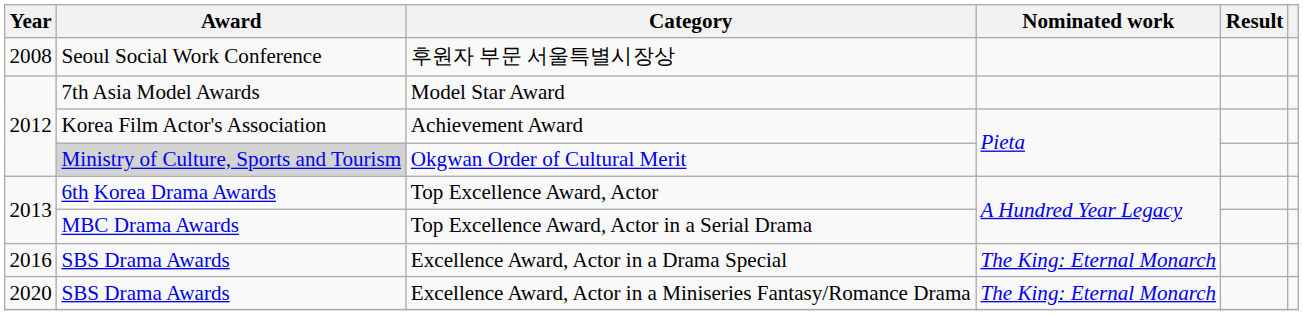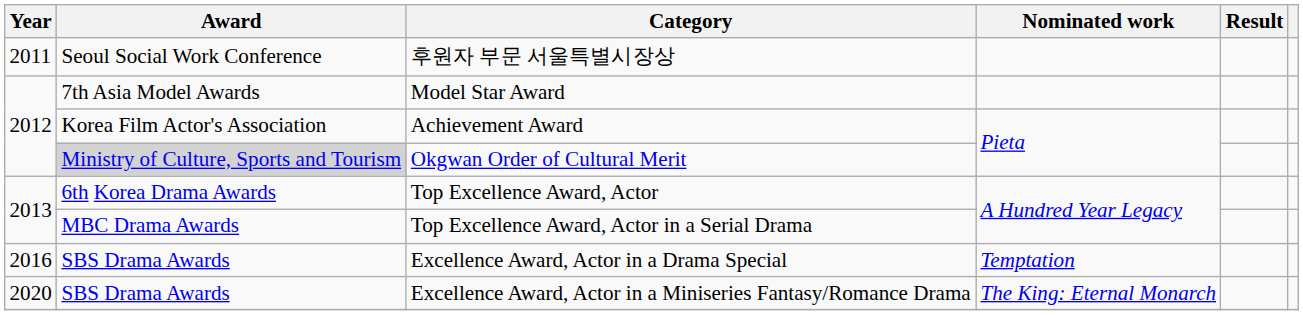후원자 부문 서울특별시장상 | Year: 2008 -> 2011
Excellence Award, Actor in a Drama Special | Nominated work: The King: Eternal Monarch -> Temptation
